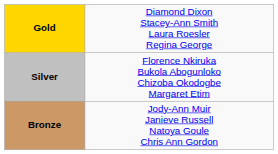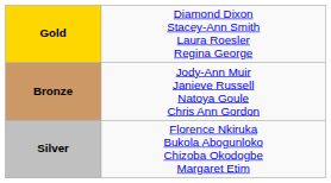rows swapped: Silver <-> Bronze
